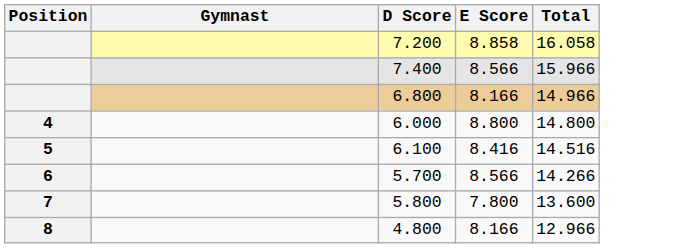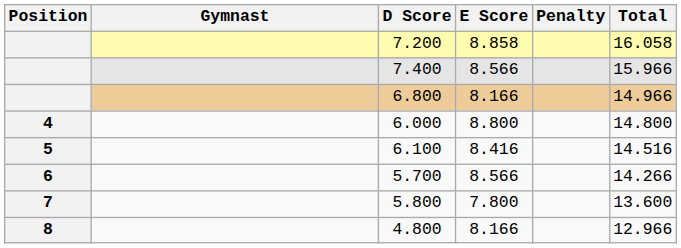+ column: Penalty
